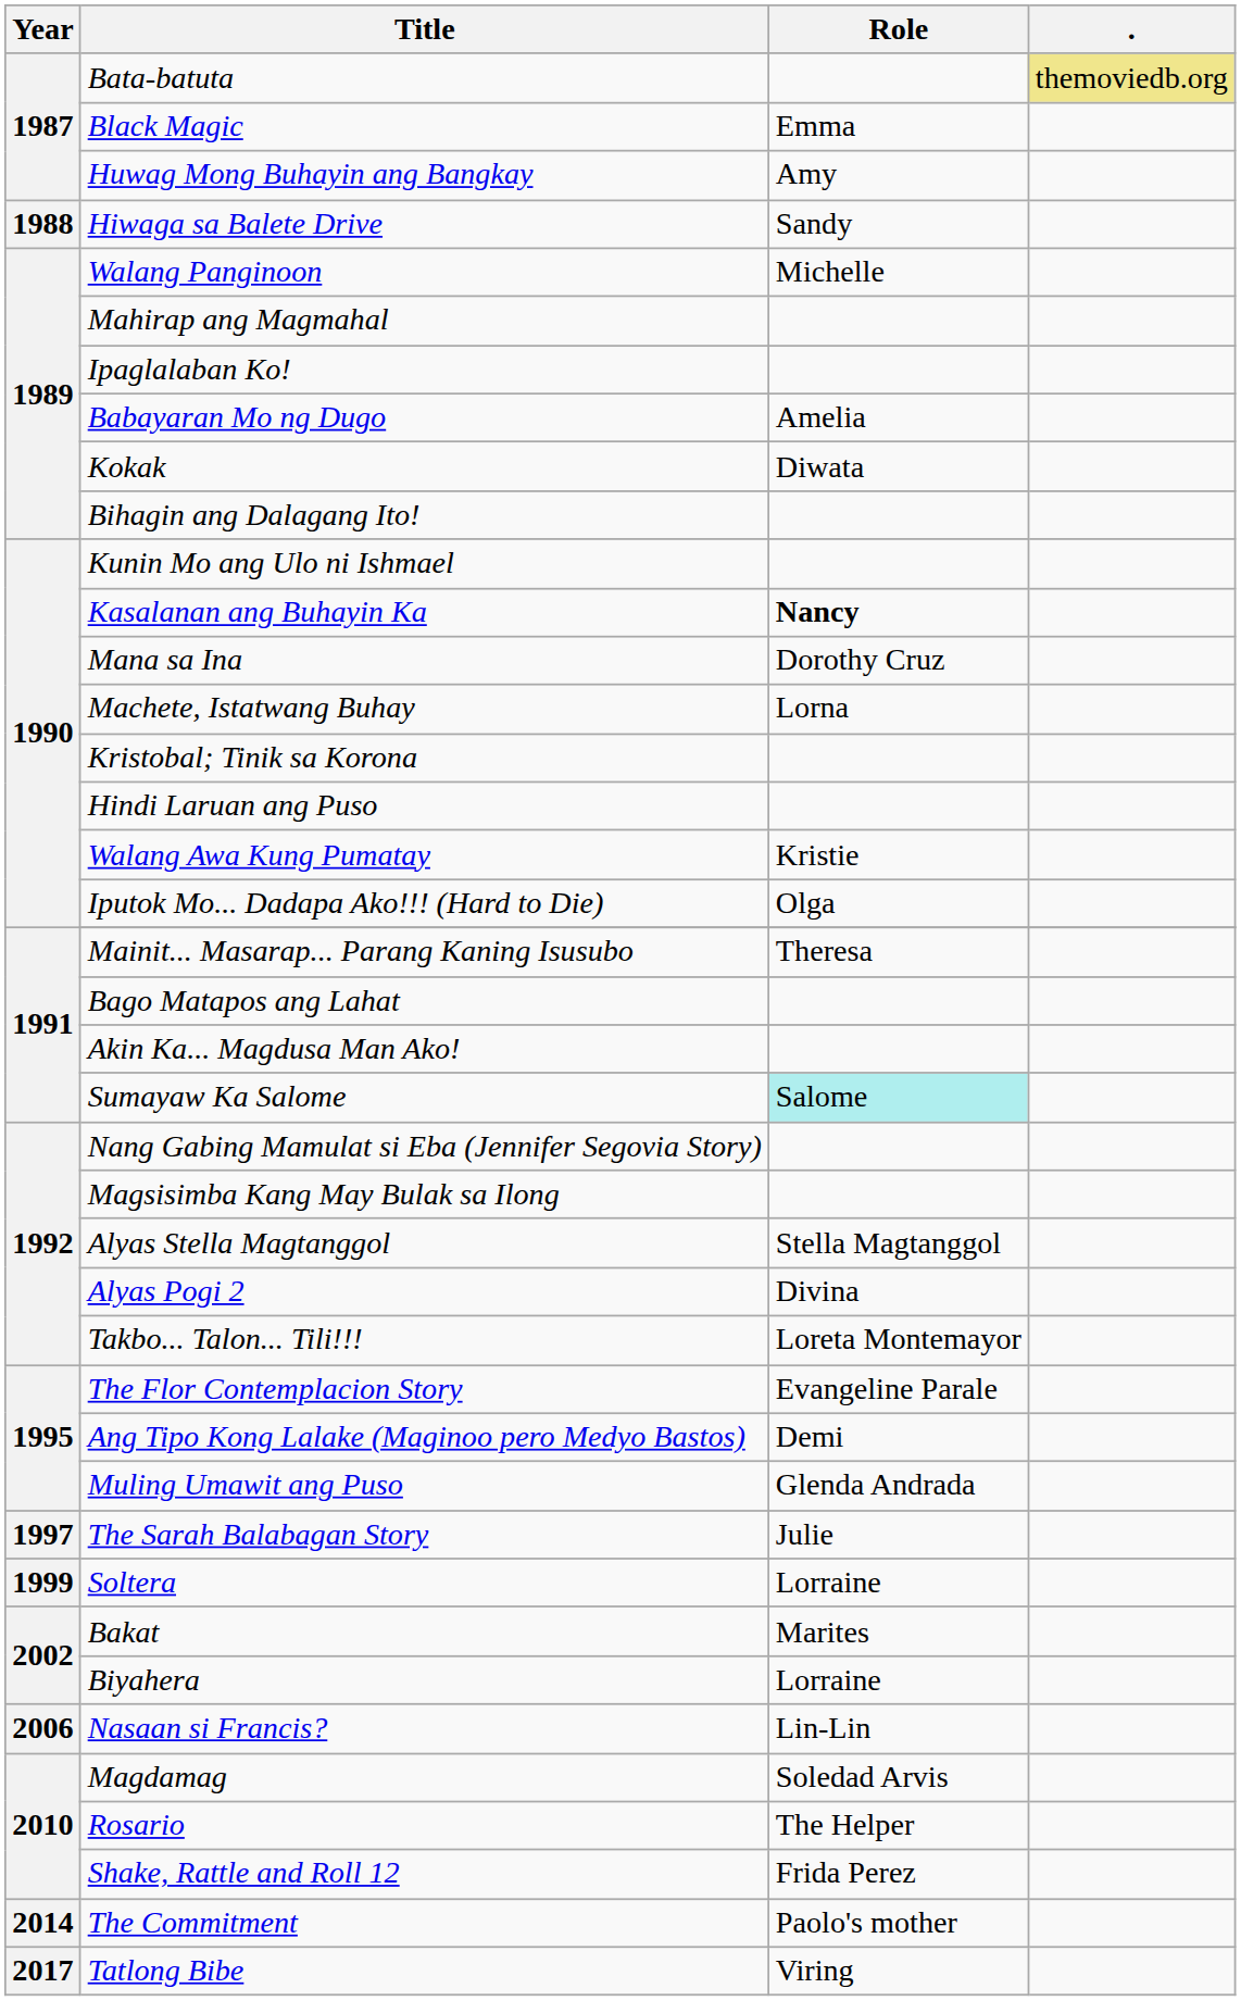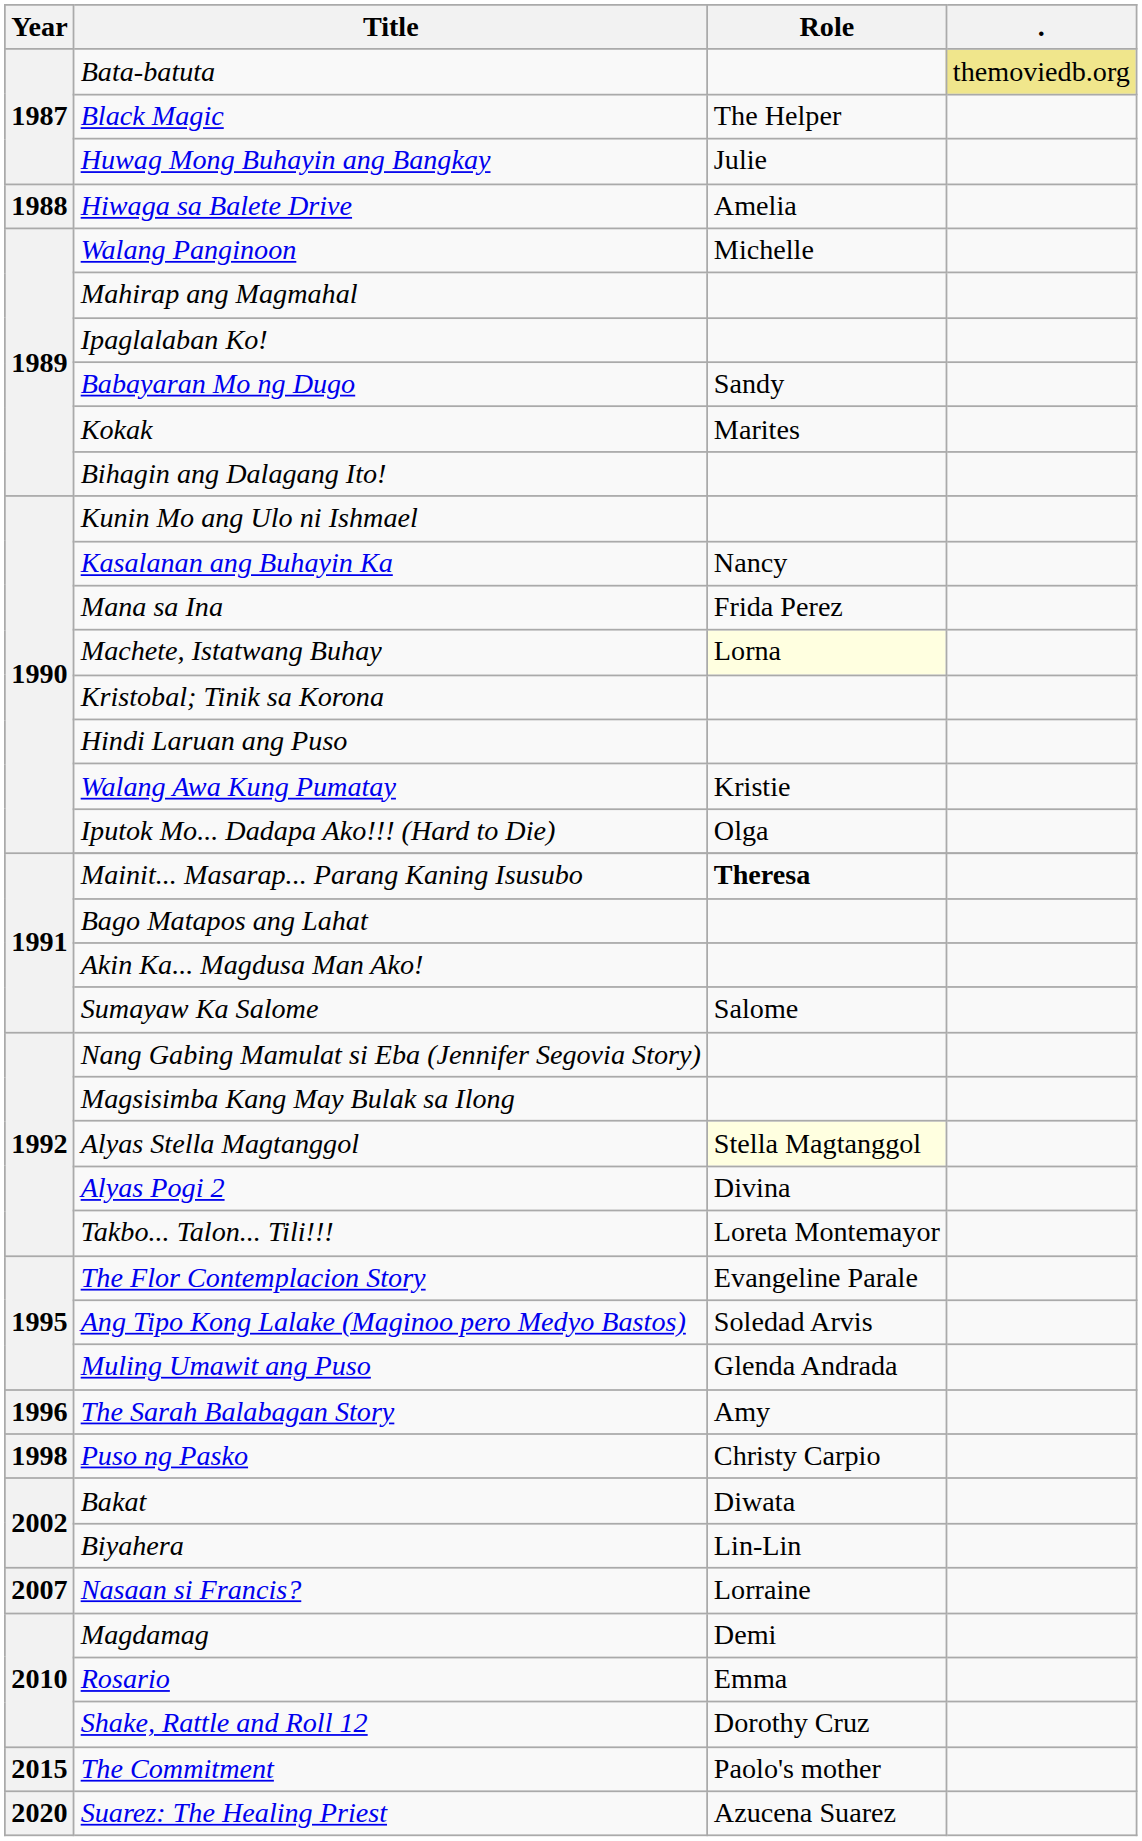Black Magic | Role: Emma -> The Helper
Huwag Mong Buhayin ang Bangkay | Role: Amy -> Julie
Hiwaga sa Balete Drive | Role: Sandy -> Amelia
Babayaran Mo ng Dugo | Role: Amelia -> Sandy
Kokak | Role: Diwata -> Marites
Kasalanan ang Buhayin Ka | Role: bold -> normal
Mana sa Ina | Role: Dorothy Cruz -> Frida Perez
Machete, Istatwang Buhay | Role: no background -> lightyellow background
Mainit... Masarap... Parang Kaning Isusubo | Role: normal -> bold
Sumayaw Ka Salome | Role: paleturquoise background -> no background
Alyas Stella Magtanggol | Role: no background -> lightyellow background
Ang Tipo Kong Lalake (Maginoo pero Medyo Bastos) | Role: Demi -> Soledad Arvis
The Sarah Balabagan Story | Year: 1997 -> 1996
The Sarah Balabagan Story | Role: Julie -> Amy
+ row: 1998 | Puso ng Pasko | Christy Carpio
- row: 1999 | Soltera | Lorraine
Bakat | Role: Marites -> Diwata
Biyahera | Role: Lorraine -> Lin-Lin
Nasaan si Francis? | Year: 2006 -> 2007
Nasaan si Francis? | Role: Lin-Lin -> Lorraine
Magdamag | Role: Soledad Arvis -> Demi
Rosario | Role: The Helper -> Emma
Shake, Rattle and Roll 12 | Role: Frida Perez -> Dorothy Cruz
The Commitment | Year: 2014 -> 2015
- row: 2017 | Tatlong Bibe | Viring
+ row: 2020 | Suarez: The Healing Priest | Azucena Suarez
